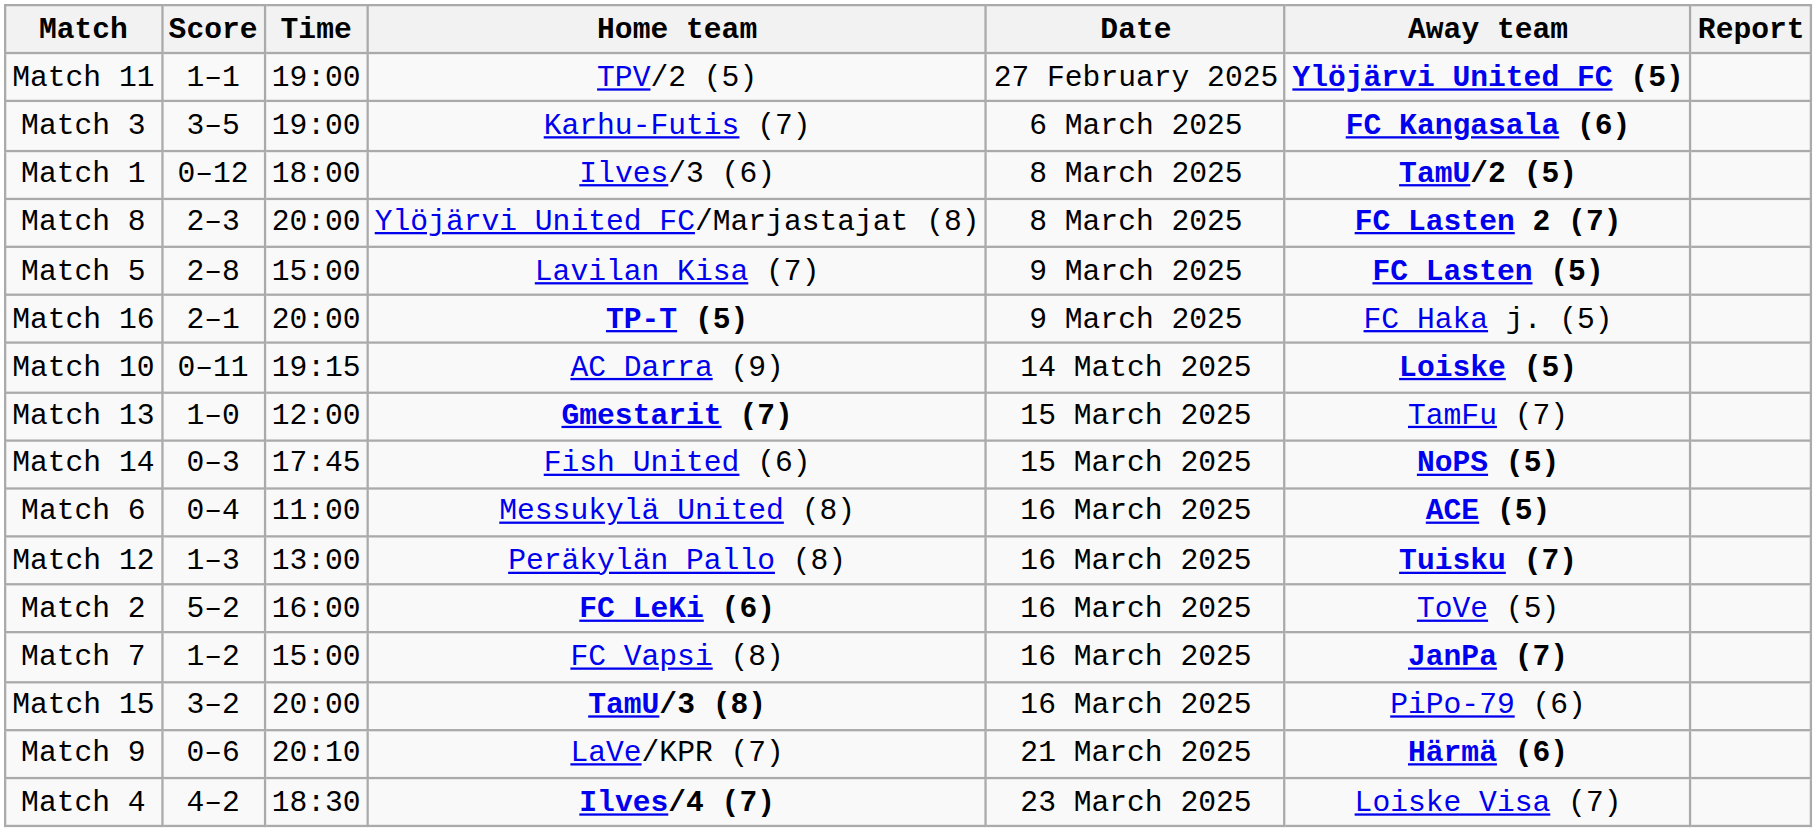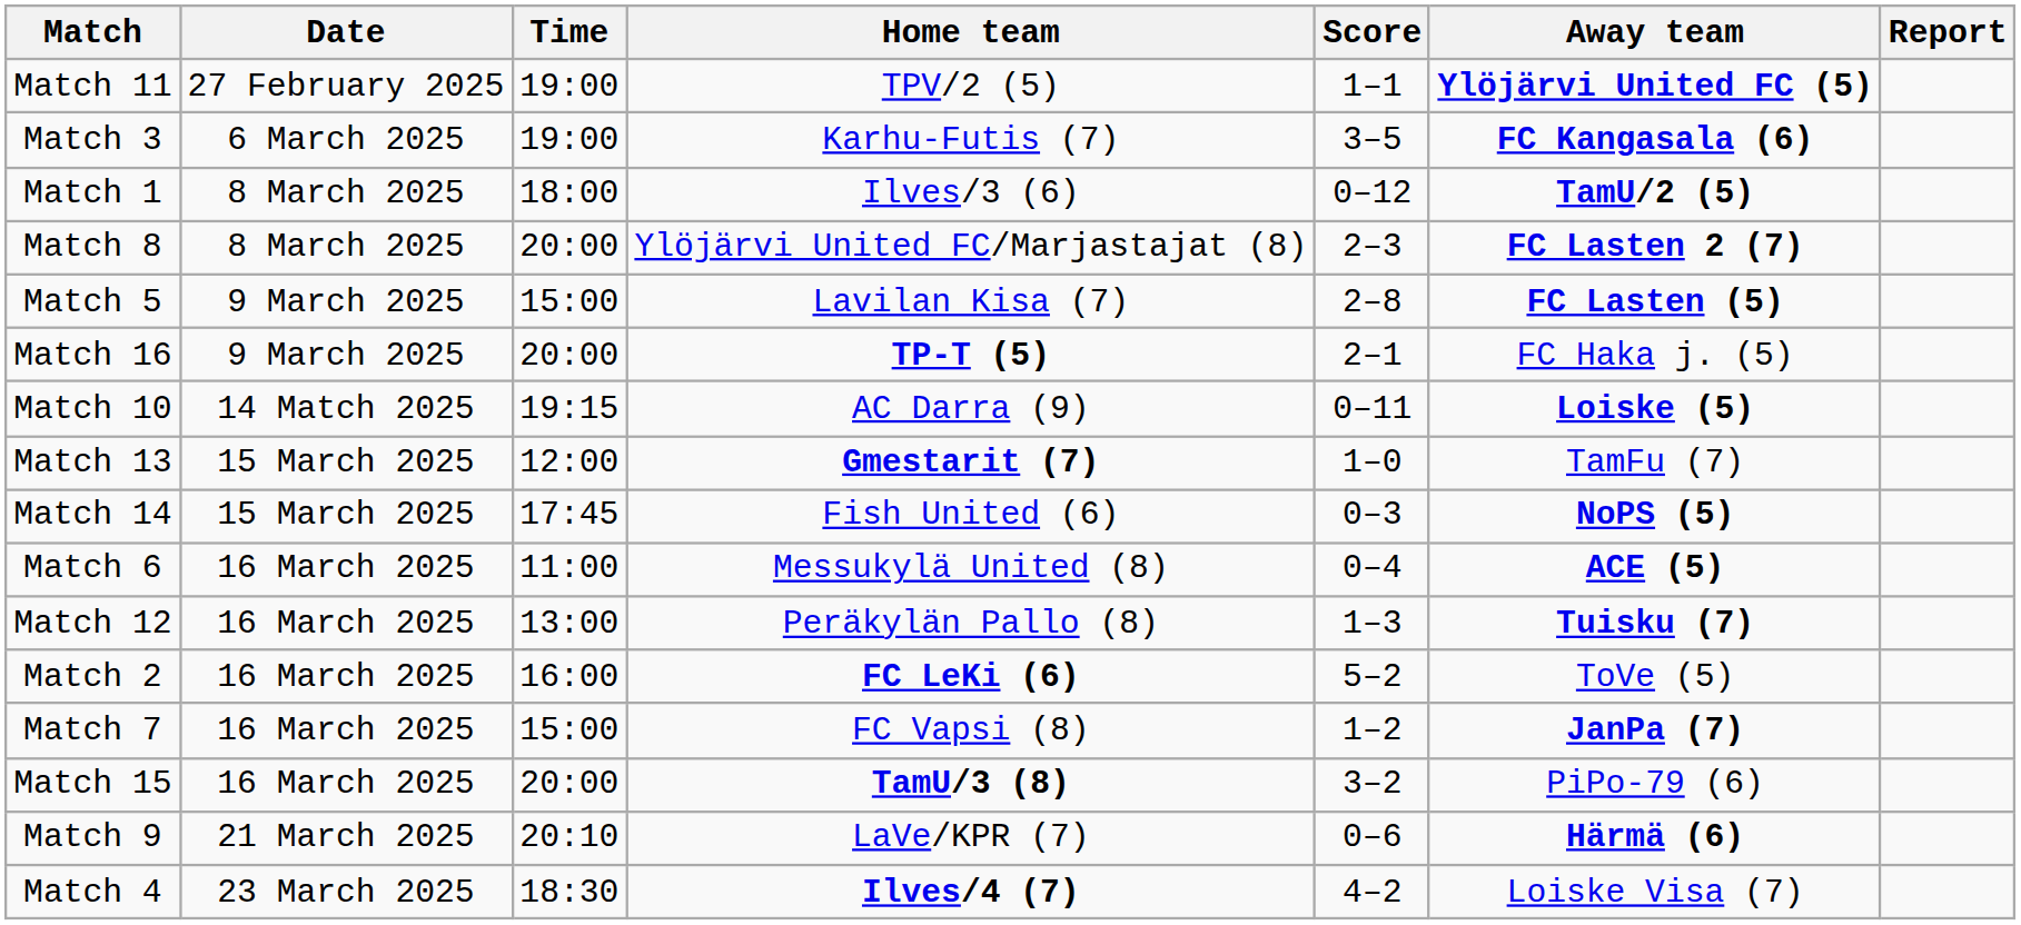columns swapped: Date <-> Score
